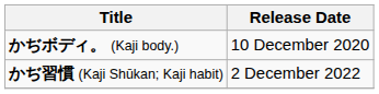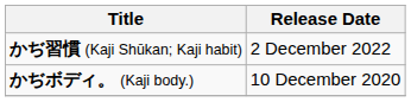rows swapped: かぢボディ。 (Kaji body.) <-> かぢ習慣 (Kaji Shūkan; Kaji habit)
